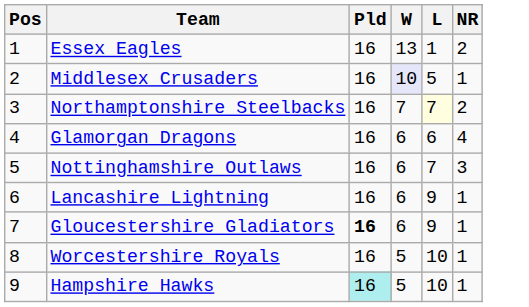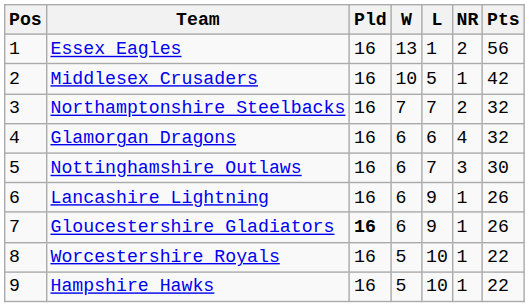+ column: Pts | 56 | 42 | 32 | 32 | 30 | 26 | 26 | 22 | 22
Middlesex Crusaders | W: lavender background -> no background
Northamptonshire Steelbacks | L: lightyellow background -> no background
Hampshire Hawks | Pld: paleturquoise background -> no background
